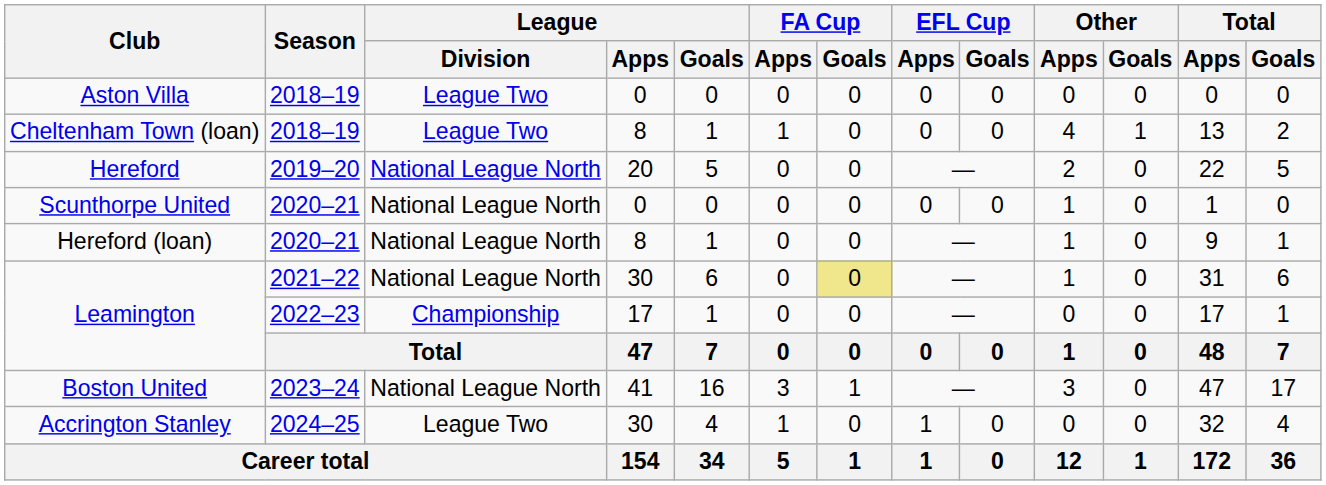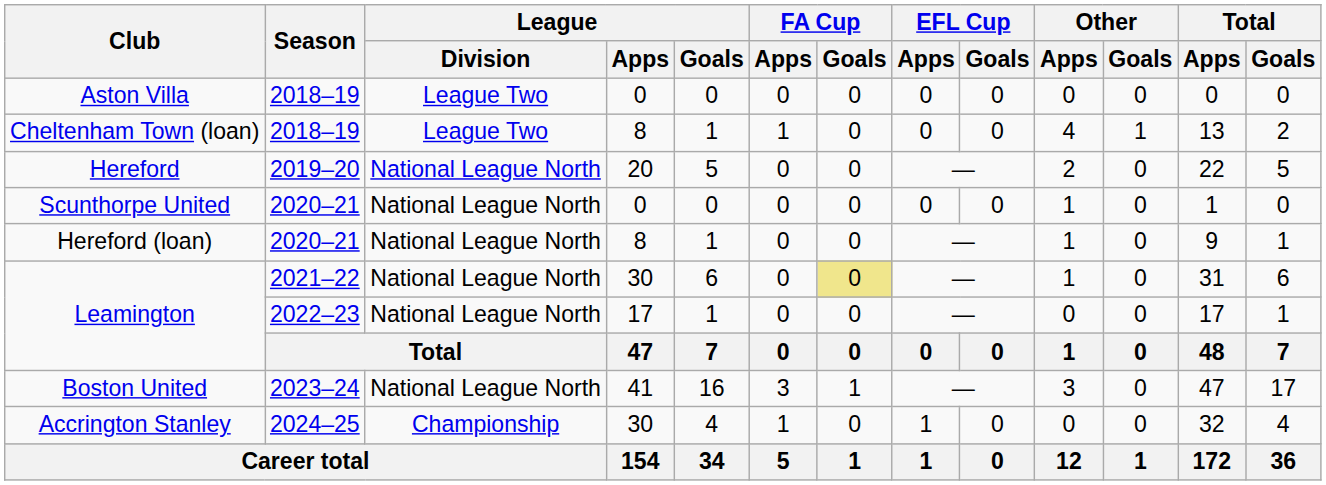Leamington / 2022–23 | League / Division: Championship -> National League North
Accrington Stanley | League / Division: League Two -> Championship
